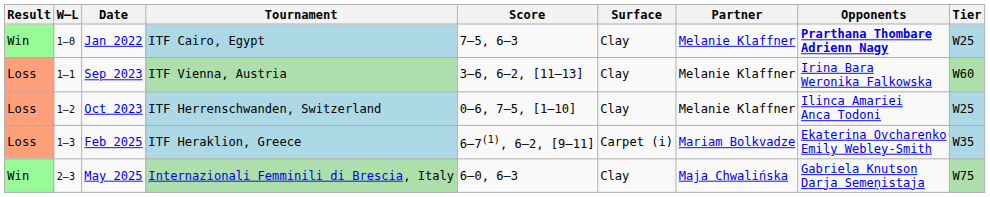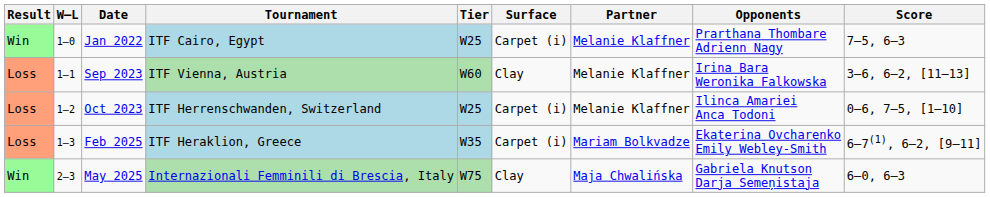columns swapped: Tier <-> Score
Jan 2022 | Surface: Clay -> Carpet (i)
Jan 2022 | Opponents: bold -> normal
Oct 2023 | Surface: Clay -> Carpet (i)
